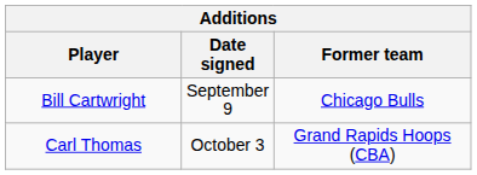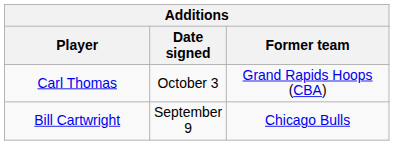rows swapped: Bill Cartwright <-> Carl Thomas
